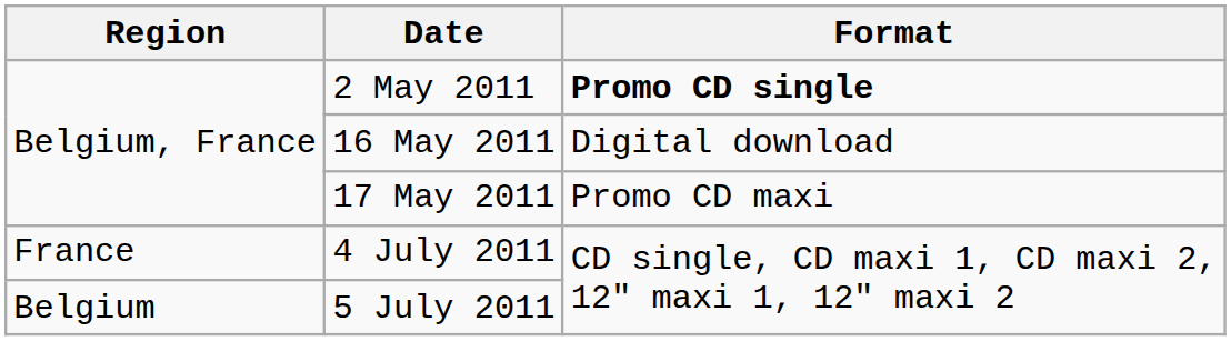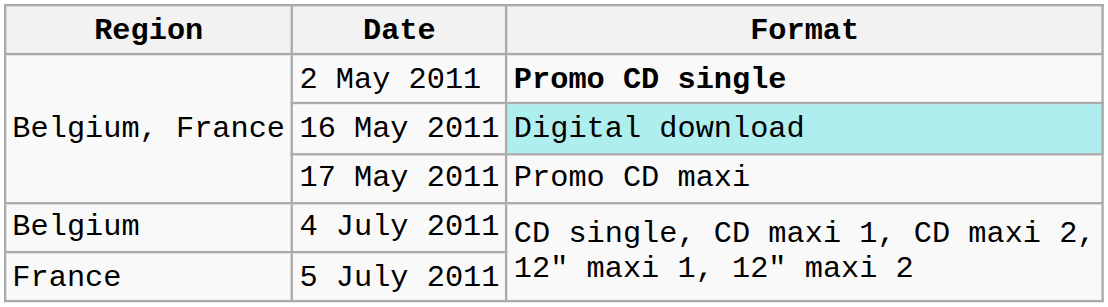16 May 2011 | Format: no background -> paleturquoise background
4 July 2011 | Region: France -> Belgium
5 July 2011 | Region: Belgium -> France
